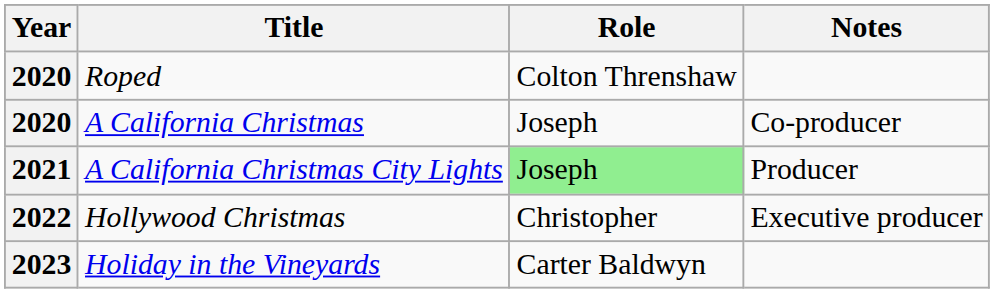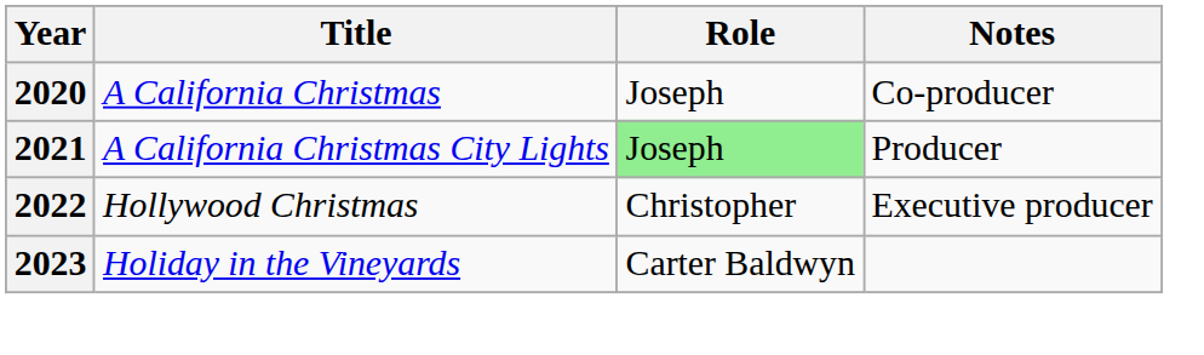- row: 2020 | Roped | Colton Threnshaw
